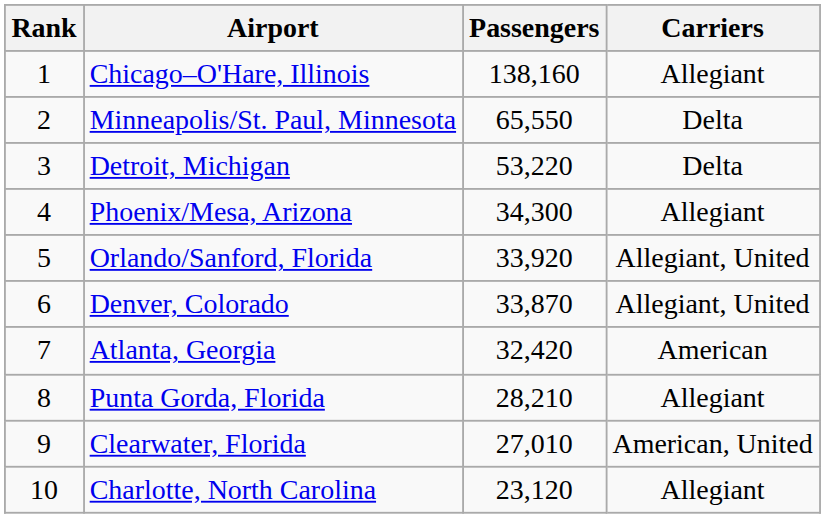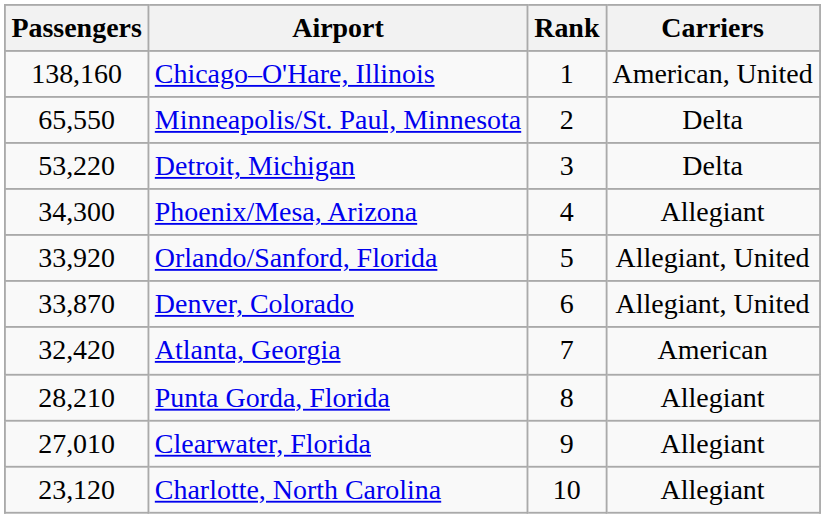columns swapped: Rank <-> Passengers
Chicago–O'Hare, Illinois | Carriers: Allegiant -> American, United
Clearwater, Florida | Carriers: American, United -> Allegiant
